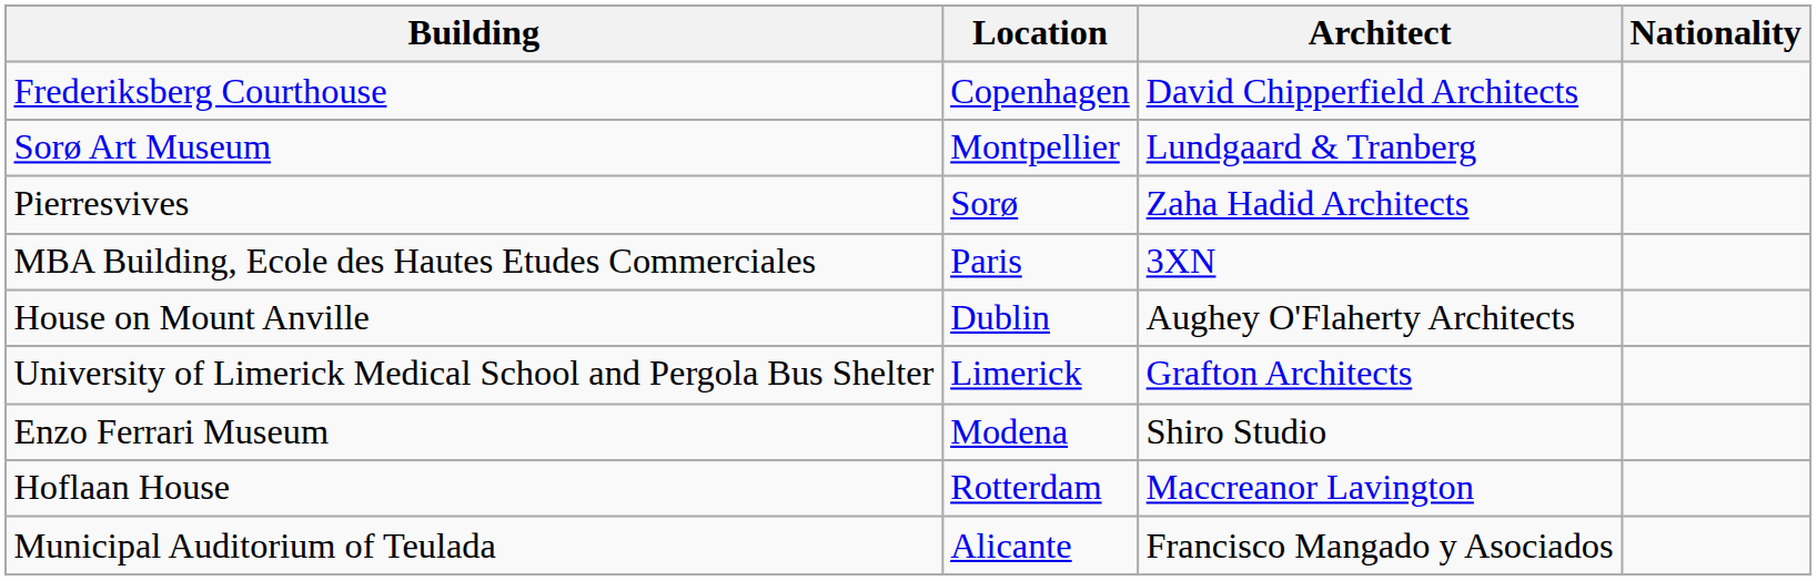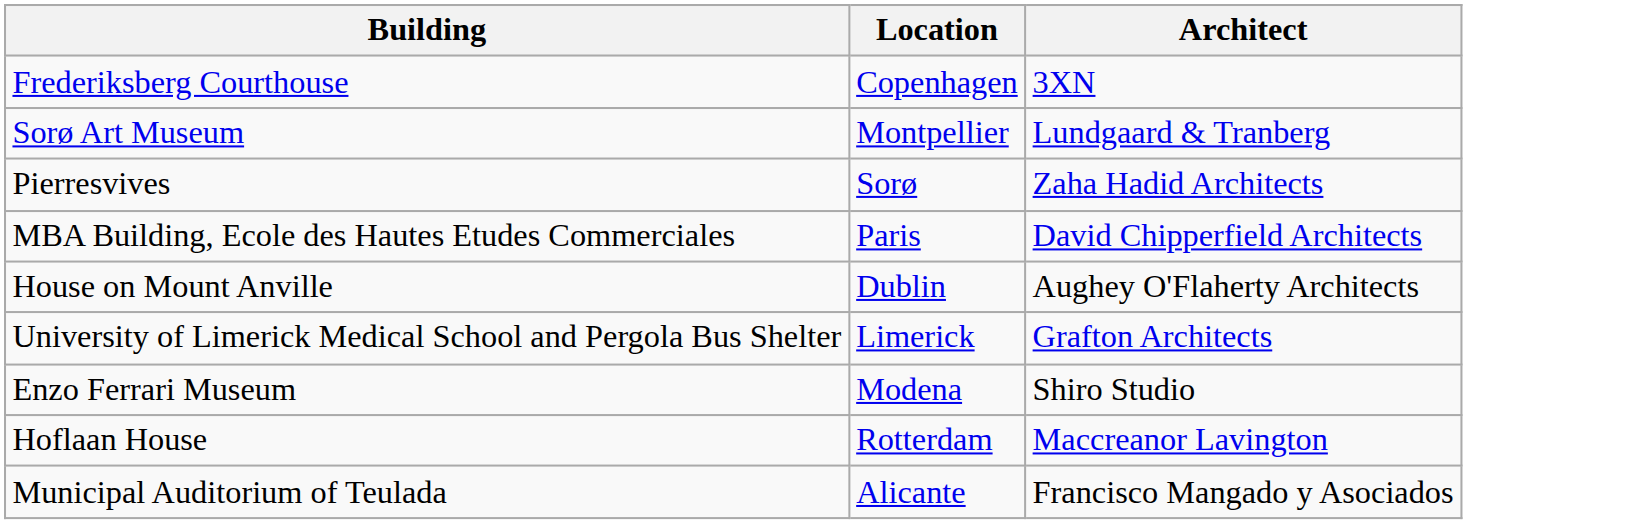- column: Nationality
Frederiksberg Courthouse | Architect: David Chipperfield Architects -> 3XN
MBA Building, Ecole des Hautes Etudes Commerciales | Architect: 3XN -> David Chipperfield Architects
